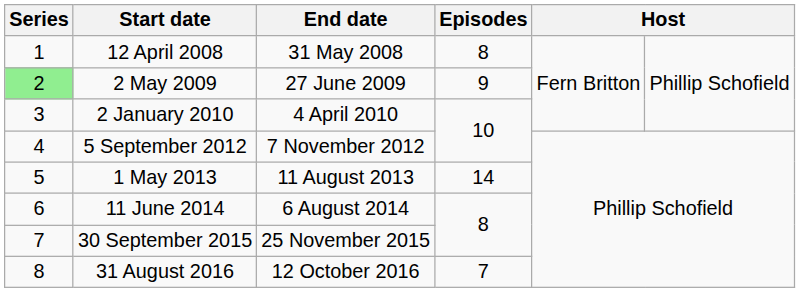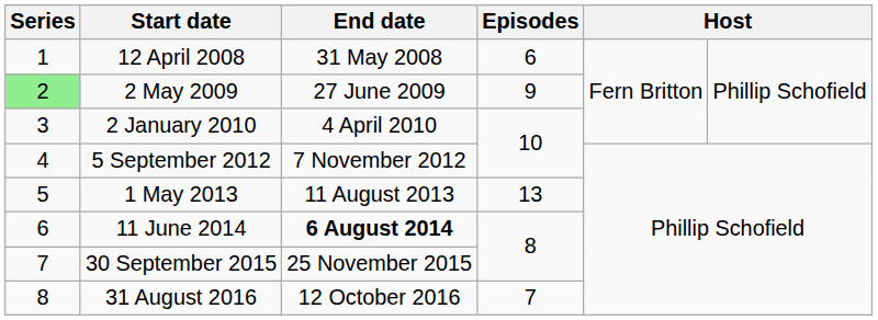12 April 2008 | Episodes: 8 -> 6
1 May 2013 | Episodes: 14 -> 13
11 June 2014 | End date: normal -> bold
